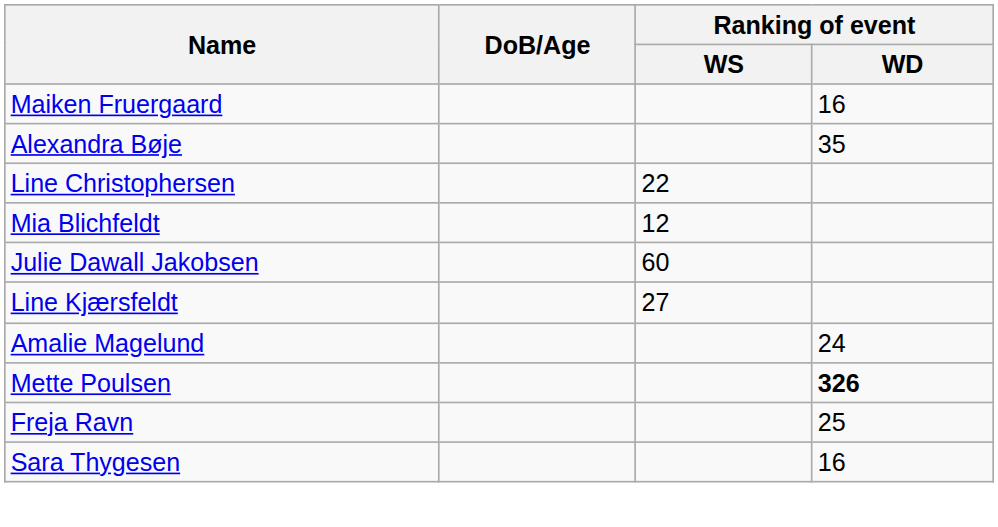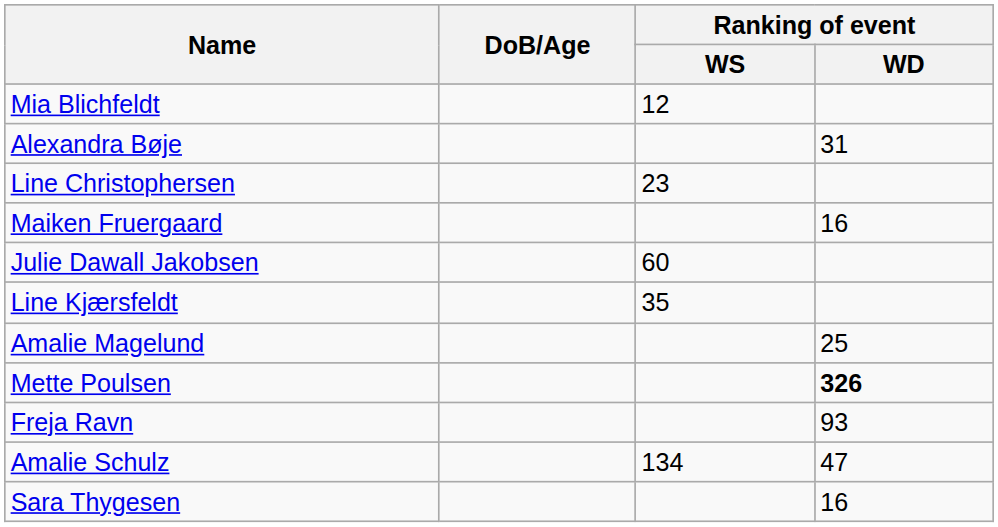rows swapped: Mia Blichfeldt <-> Maiken Fruergaard
Alexandra Bøje | Ranking of event / WD: 35 -> 31
Line Christophersen | Ranking of event / WS: 22 -> 23
Line Kjærsfeldt | Ranking of event / WS: 27 -> 35
Amalie Magelund | Ranking of event / WD: 24 -> 25
Freja Ravn | Ranking of event / WD: 25 -> 93
+ row: Amalie Schulz | 134 | 47
